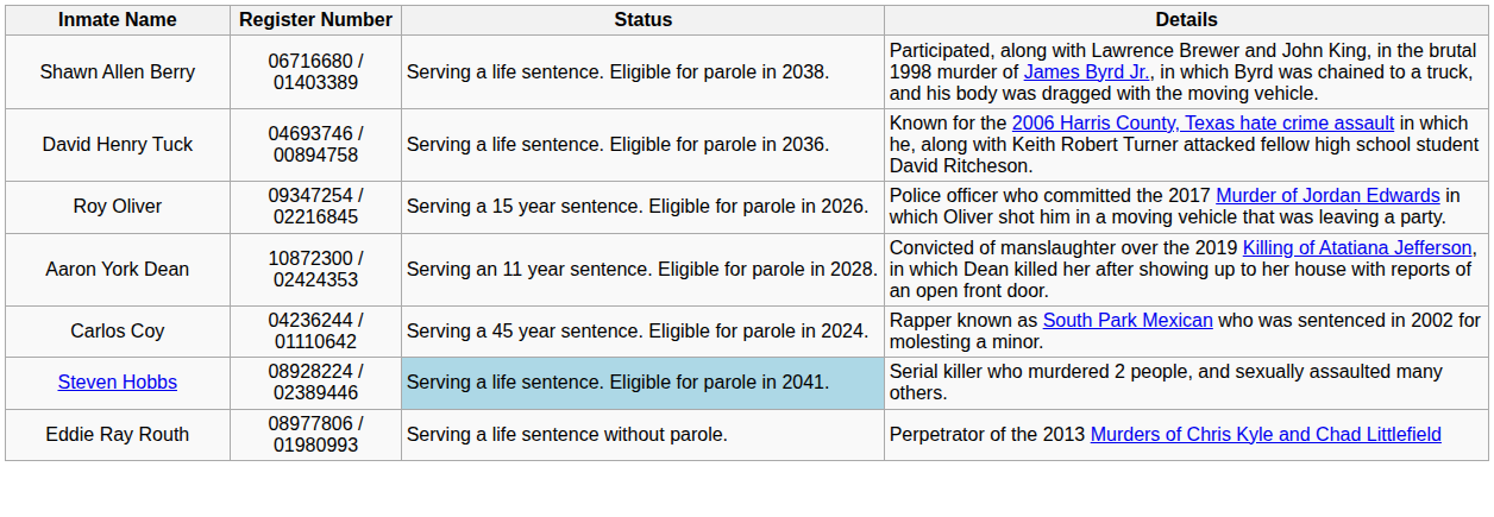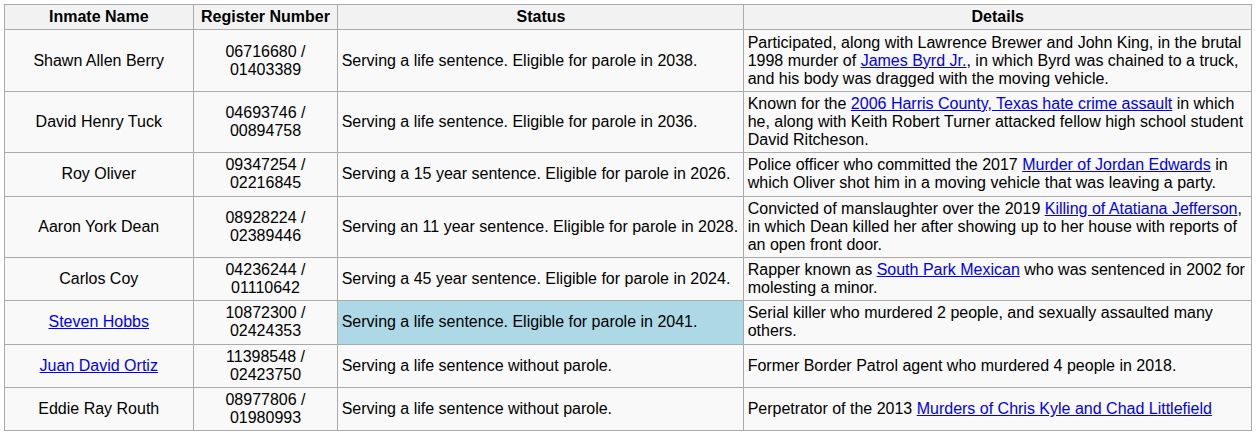Aaron York Dean | Register Number: 10872300 / 02424353 -> 08928224 / 02389446
Steven Hobbs | Register Number: 08928224 / 02389446 -> 10872300 / 02424353
+ row: Juan David Ortiz | 11398548 / 02423750 | Serving a life sentence without parole. | Former Border Patrol agent who murdered 4 people in 2018.
